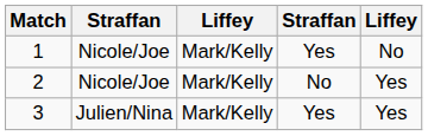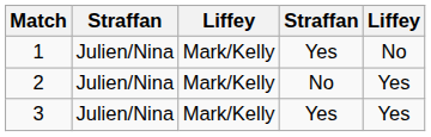1 | column 2: Nicole/Joe -> Julien/Nina
2 | column 2: Nicole/Joe -> Julien/Nina
